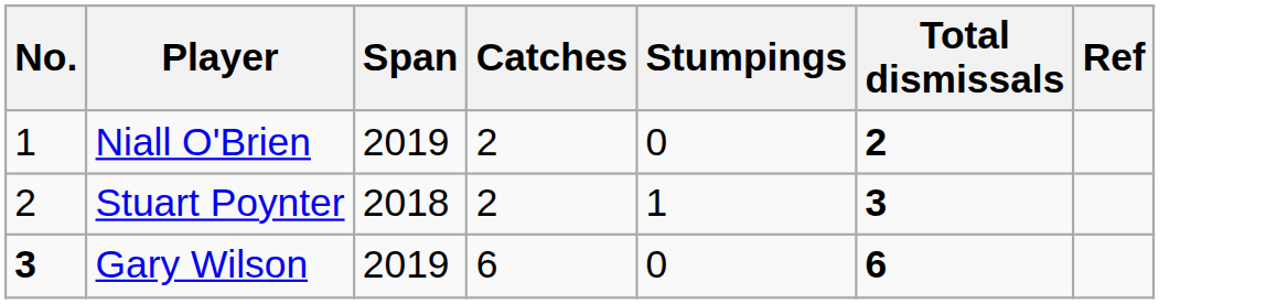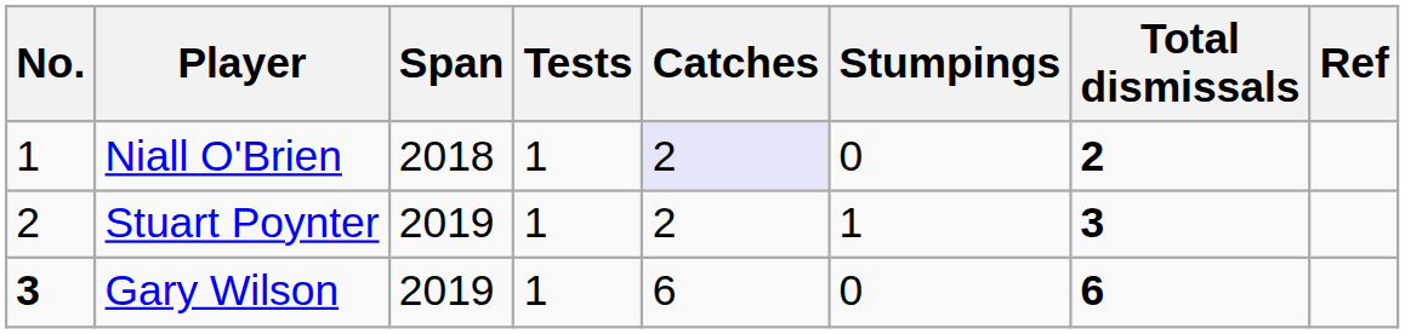+ column: Tests | 1 | 1 | 1
Niall O'Brien | Span: 2019 -> 2018
Niall O'Brien | Catches: no background -> lavender background
Stuart Poynter | Span: 2018 -> 2019
